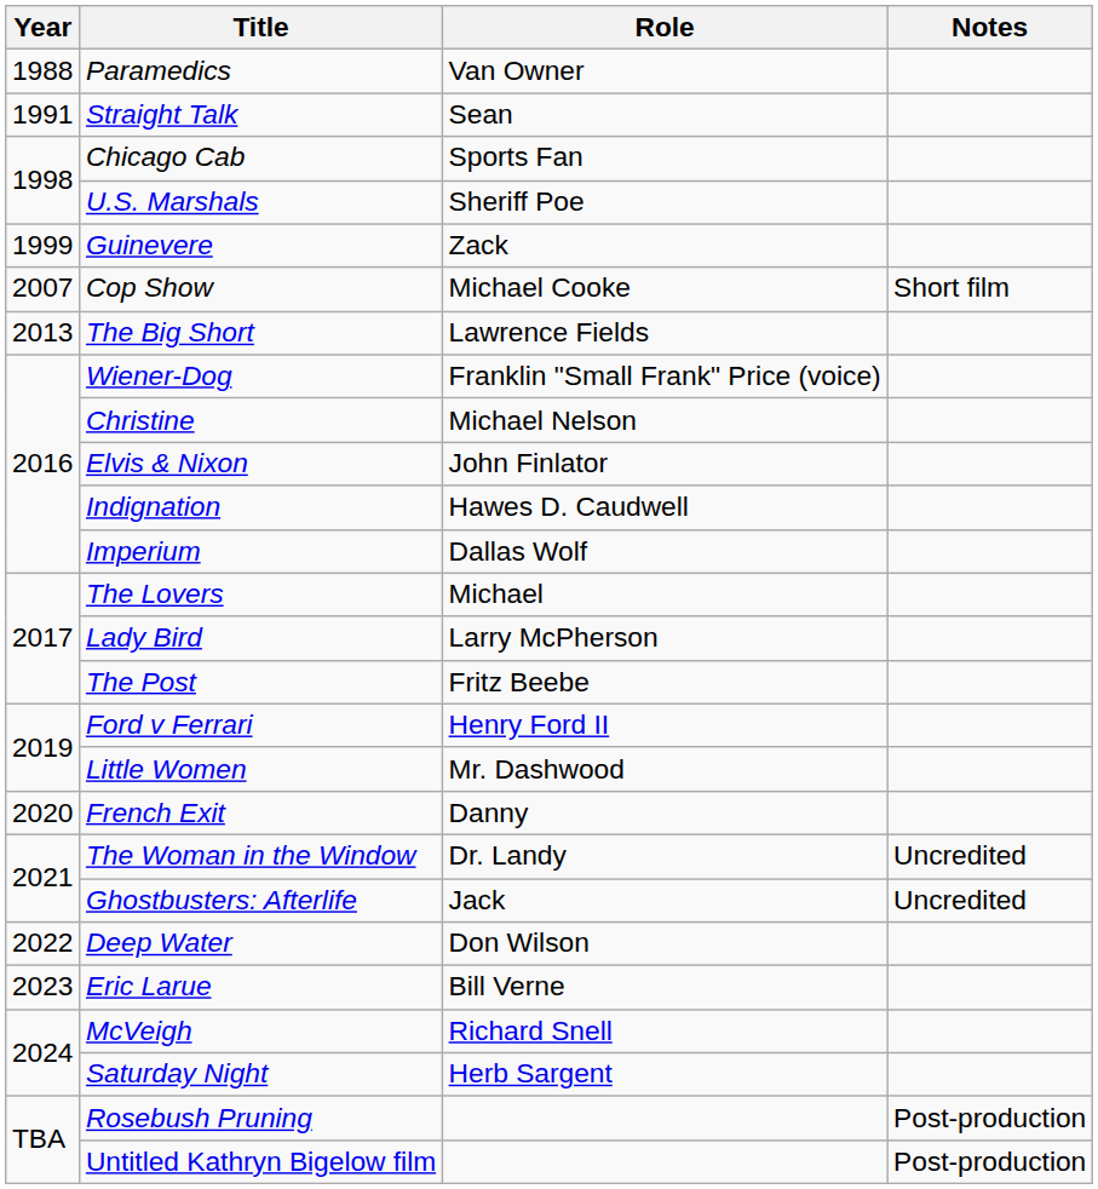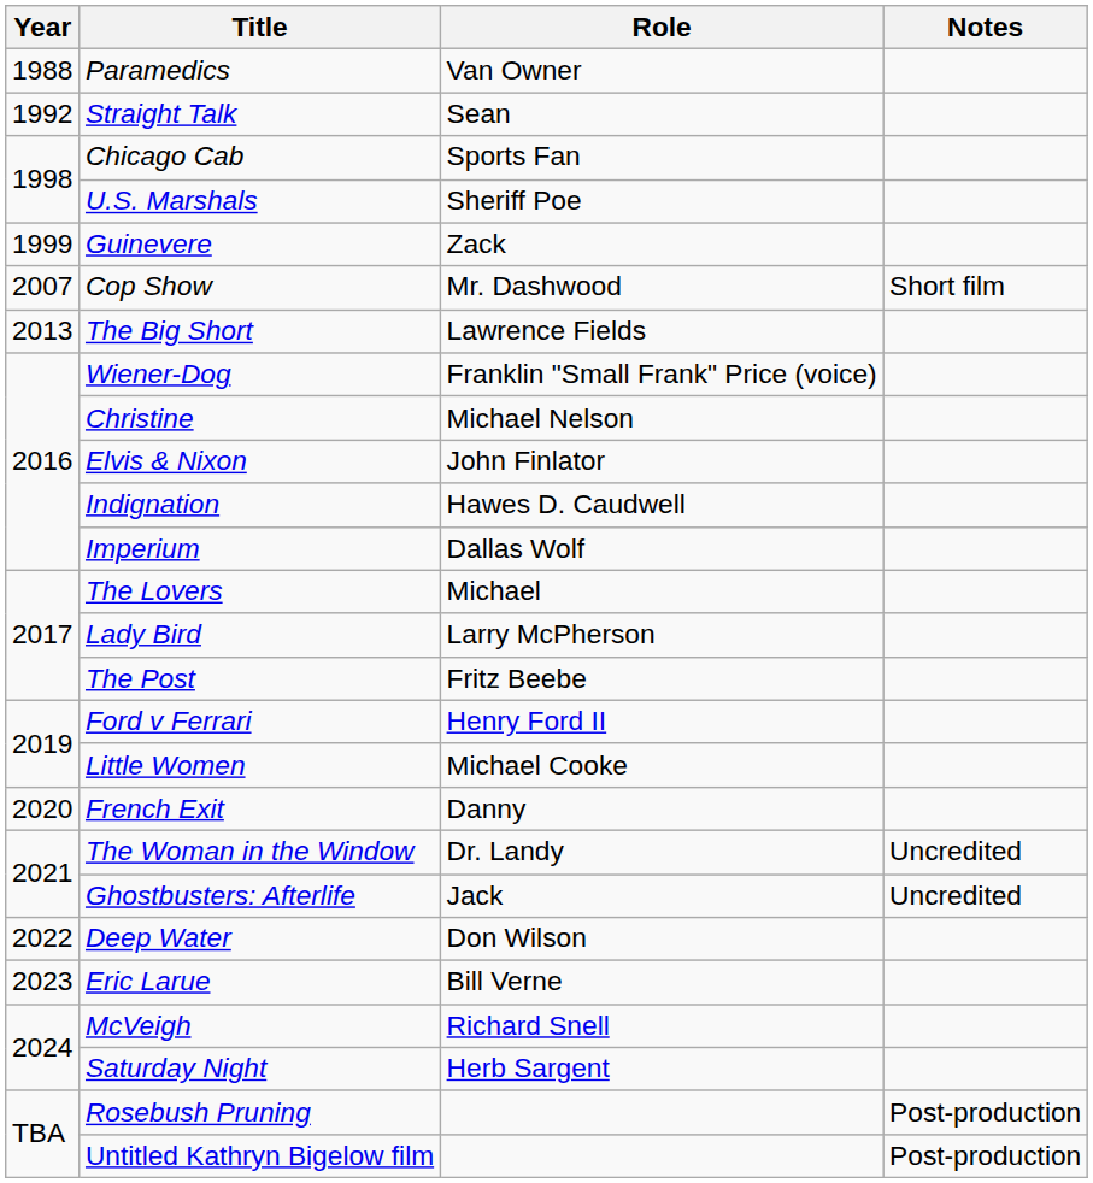Straight Talk | Year: 1991 -> 1992
Cop Show | Role: Michael Cooke -> Mr. Dashwood
Little Women | Role: Mr. Dashwood -> Michael Cooke
